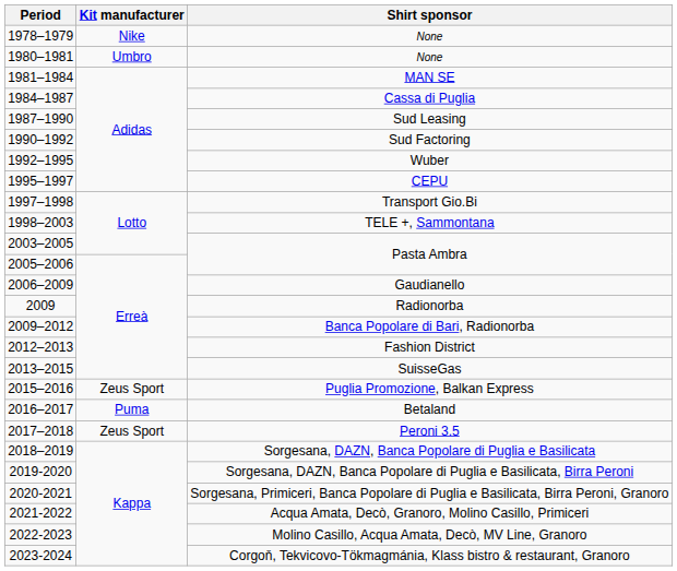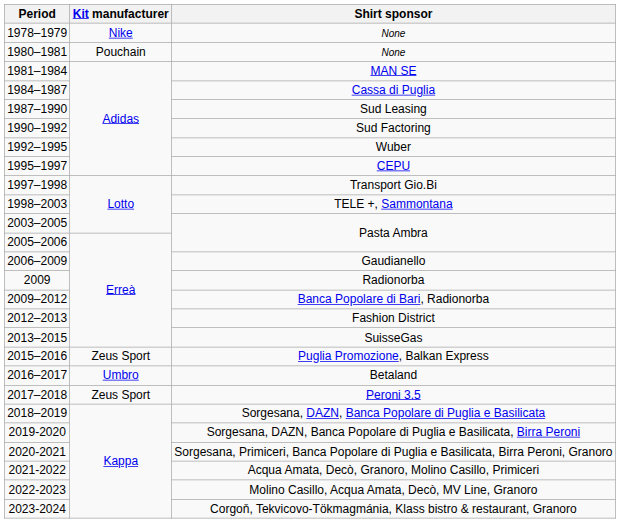1980–1981 / None | Kit manufacturer: Umbro -> Pouchain
Betaland | Kit manufacturer: Puma -> Umbro
